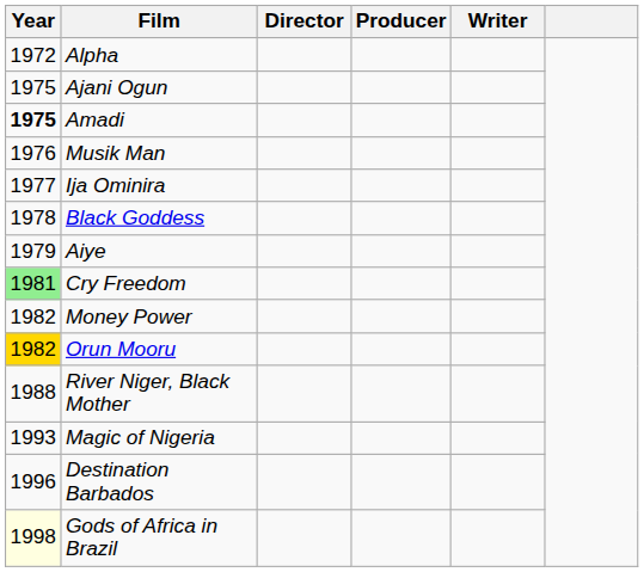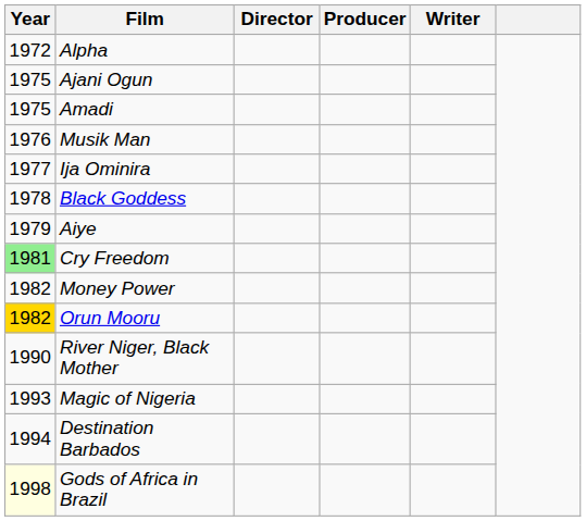Amadi | Year: bold -> normal
River Niger, Black Mother | Year: 1988 -> 1990
Destination Barbados | Year: 1996 -> 1994
